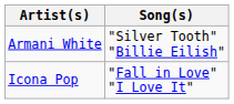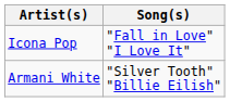rows swapped: Armani White <-> Icona Pop
